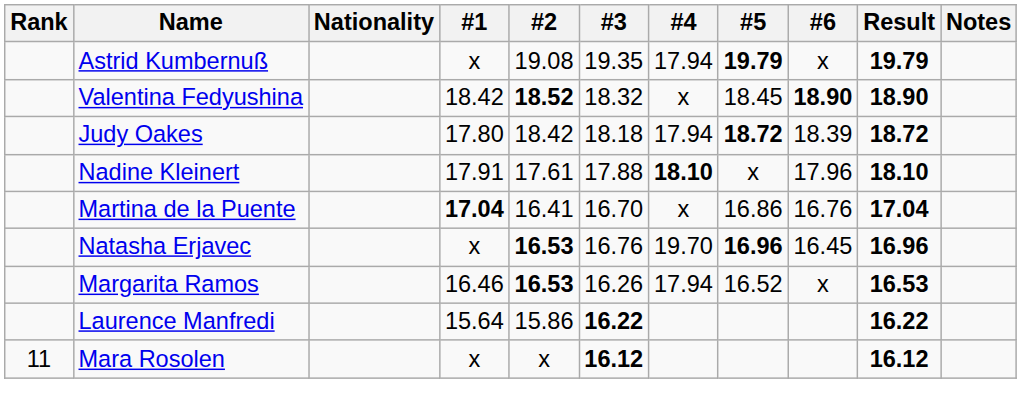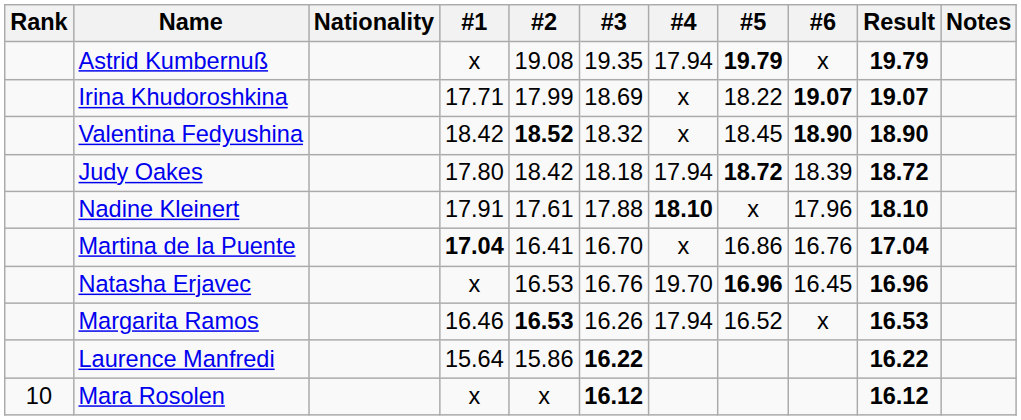+ row: Irina Khudoroshkina | 17.71 | 17.99 | 18.69 | x | 18.22 | 19.07 | 19.07
Natasha Erjavec | #2: bold -> normal
Mara Rosolen | Rank: 11 -> 10
